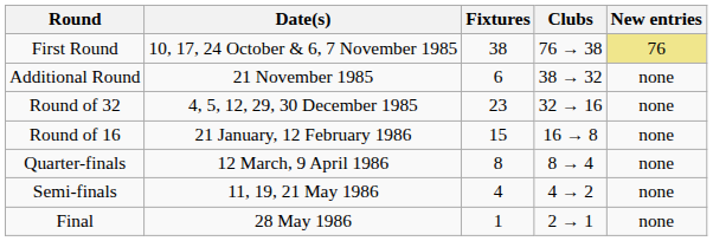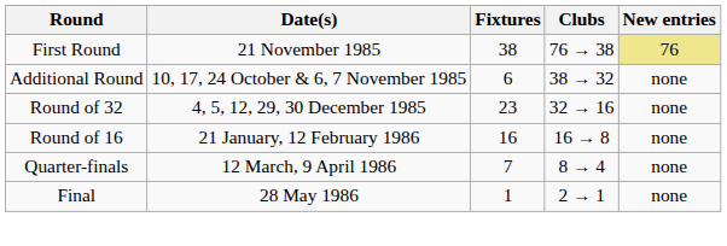First Round | Date(s): 10, 17, 24 October & 6, 7 November 1985 -> 21 November 1985
Additional Round | Date(s): 21 November 1985 -> 10, 17, 24 October & 6, 7 November 1985
Round of 16 | Fixtures: 15 -> 16
Quarter-finals | Fixtures: 8 -> 7
- row: Semi-finals | 11, 19, 21 May 1986 | 4 | 4 → 2 | none
